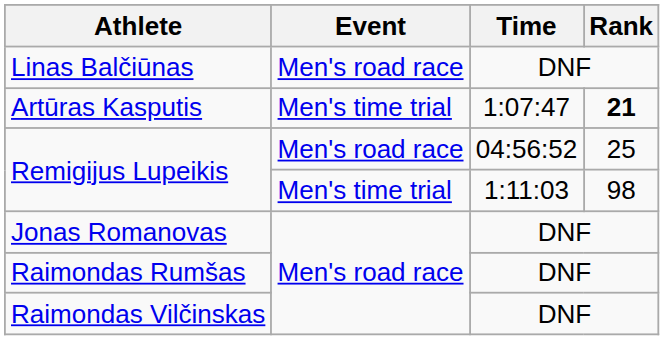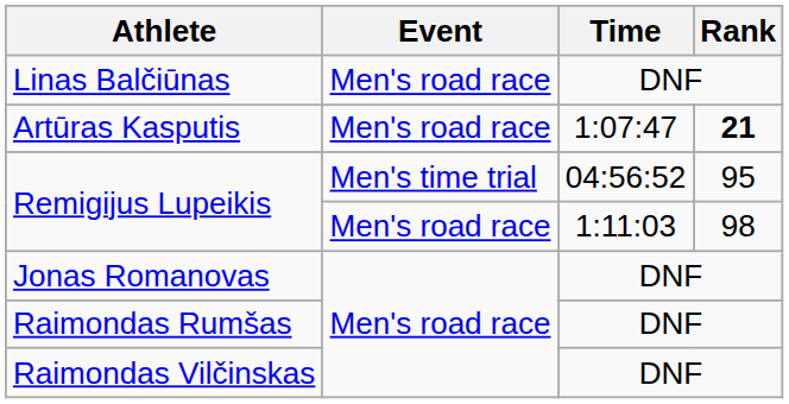Artūras Kasputis | Event: Men's time trial -> Men's road race
Remigijus Lupeikis / 04:56:52 | Event: Men's road race -> Men's time trial
Remigijus Lupeikis / 04:56:52 | Rank: 25 -> 95
Remigijus Lupeikis / 1:11:03 | Event: Men's time trial -> Men's road race
